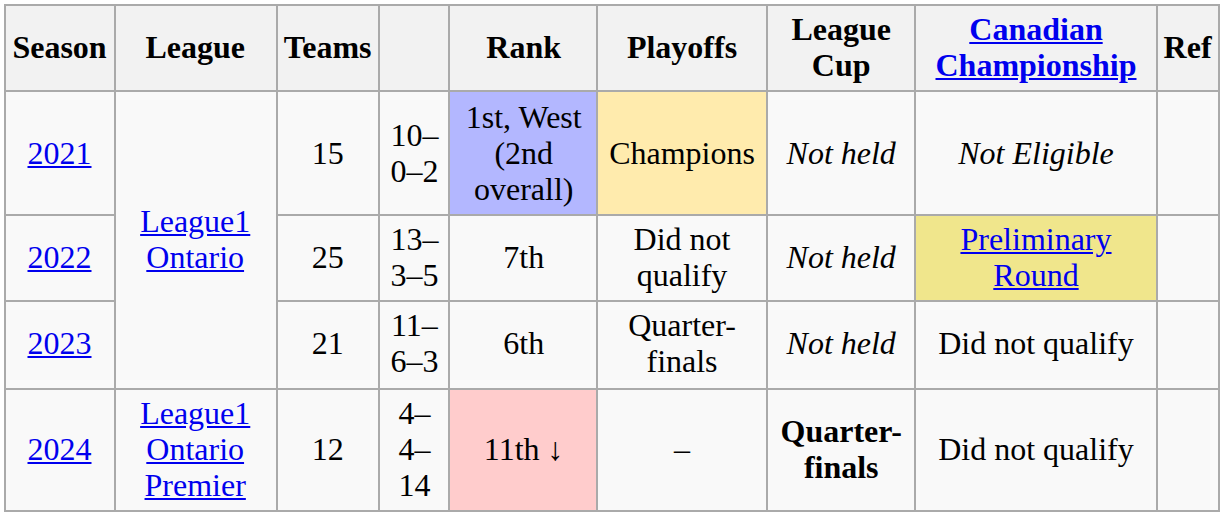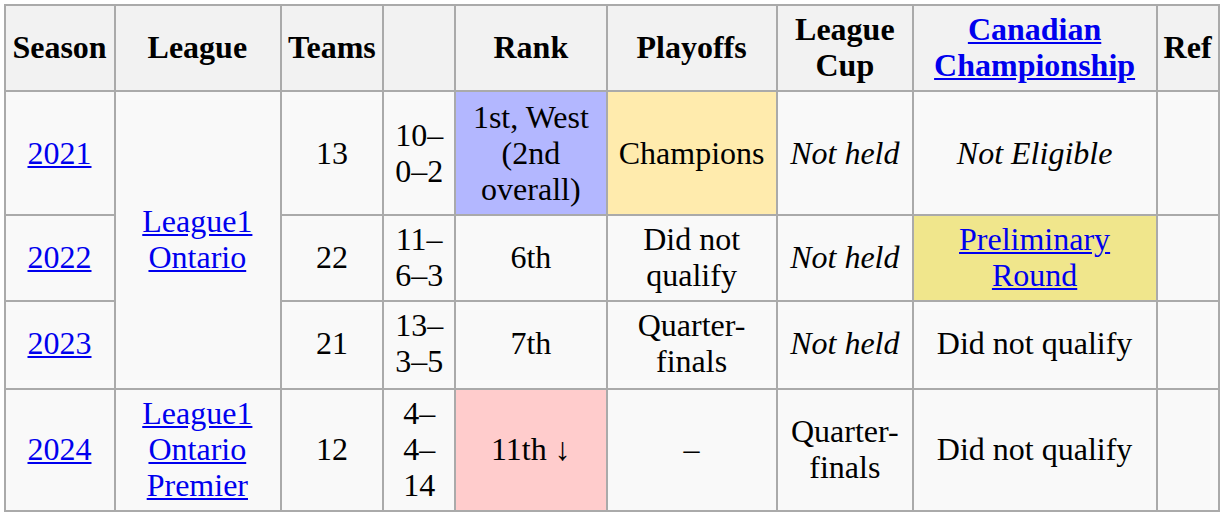2021 | Teams: 15 -> 13
2022 | Teams: 25 -> 22
2022 | column 4: 13–3–5 -> 11–6–3
2022 | Rank: 7th -> 6th
2023 | column 4: 11–6–3 -> 13–3–5
2023 | Rank: 6th -> 7th
2024 | League Cup: bold -> normal
